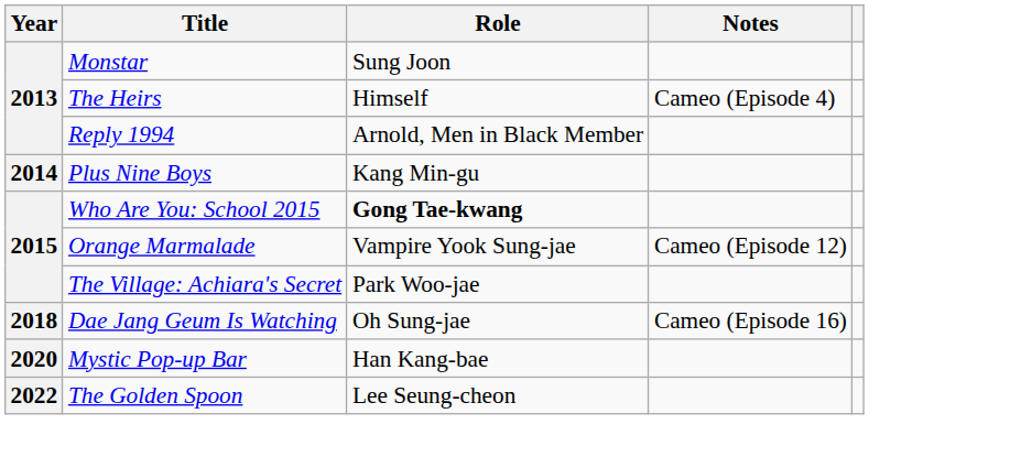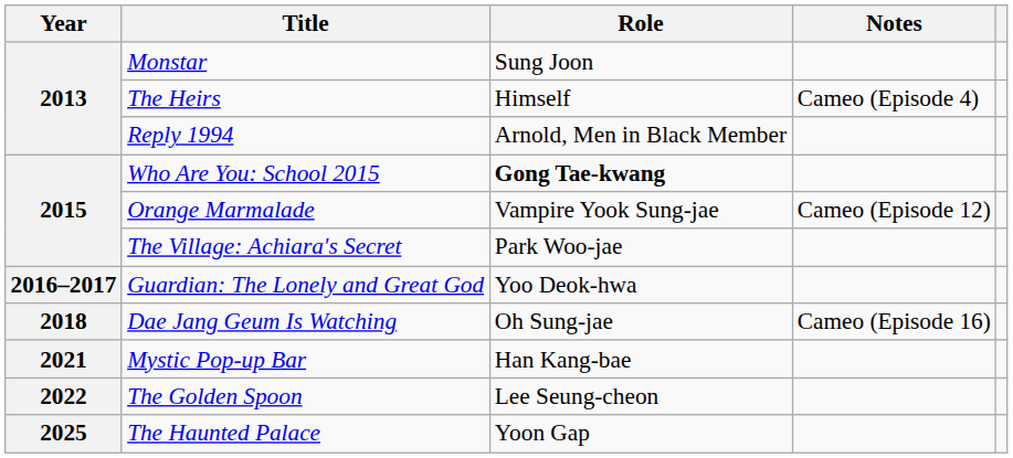- row: 2014 | Plus Nine Boys | Kang Min-gu
+ row: 2016–2017 | Guardian: The Lonely and Great God | Yoo Deok-hwa
Mystic Pop-up Bar | Year: 2020 -> 2021
+ row: 2025 | The Haunted Palace | Yoon Gap
